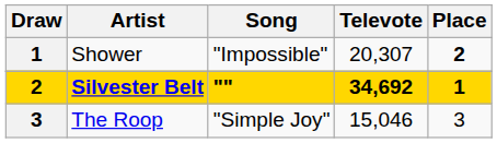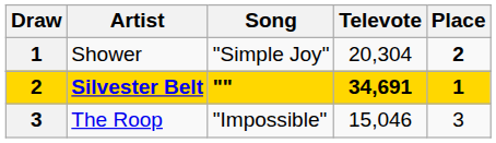Shower | Song: "Impossible" -> "Simple Joy"
Shower | Televote: 20,307 -> 20,304
Silvester Belt | Televote: 34,692 -> 34,691
The Roop | Song: "Simple Joy" -> "Impossible"
